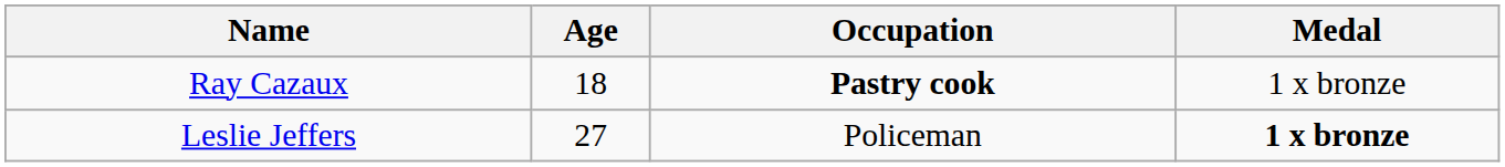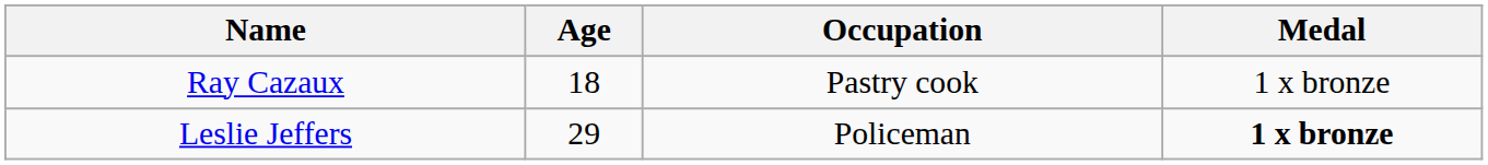Ray Cazaux | Occupation: bold -> normal
Leslie Jeffers | Age: 27 -> 29
